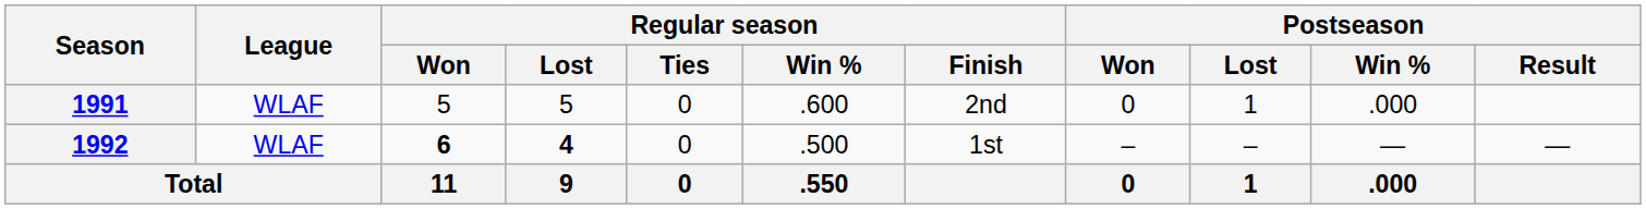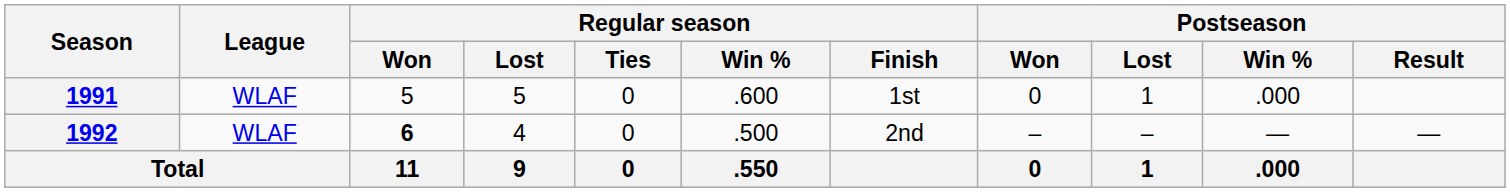1991 | Regular season / Finish: 2nd -> 1st
1992 | Regular season / Lost: bold -> normal
1992 | Regular season / Finish: 1st -> 2nd
